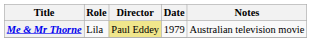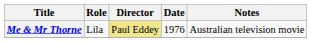Me & Mr Thorne | Date: 1979 -> 1976
